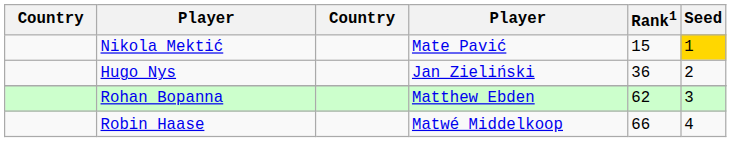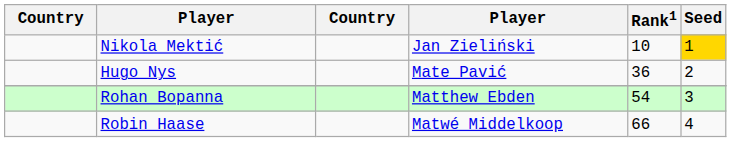Nikola Mektić | column 4: Mate Pavić -> Jan Zieliński
Nikola Mektić | Rank1: 15 -> 10
Hugo Nys | column 4: Jan Zieliński -> Mate Pavić
Rohan Bopanna | Rank1: 62 -> 54
